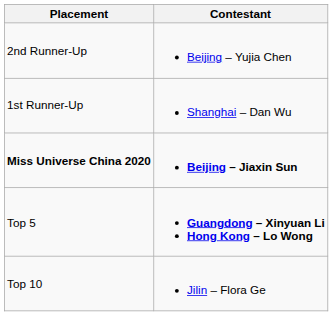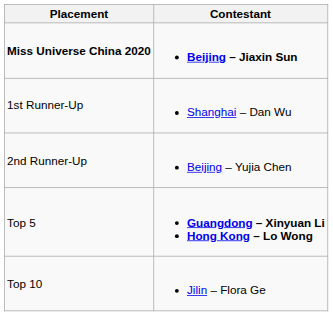rows swapped: Miss Universe China 2020 <-> 2nd Runner-Up
